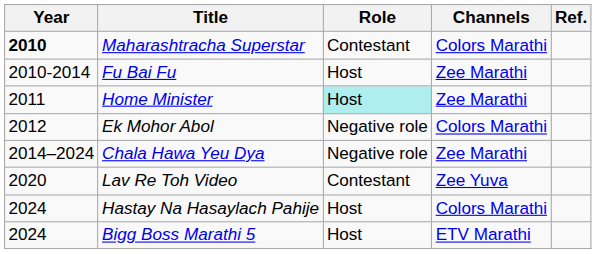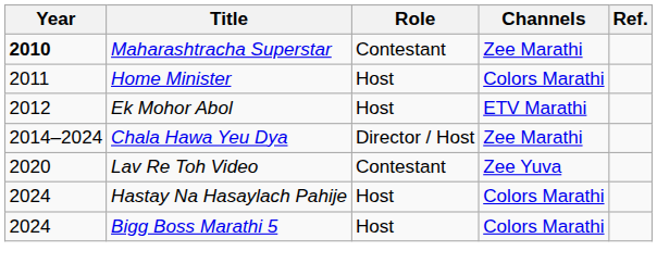Maharashtracha Superstar | Channels: Colors Marathi -> Zee Marathi
- row: 2010-2014 | Fu Bai Fu | Host | Zee Marathi
Home Minister | Role: paleturquoise background -> no background
Home Minister | Channels: Zee Marathi -> Colors Marathi
Ek Mohor Abol | Role: Negative role -> Host
Ek Mohor Abol | Channels: Colors Marathi -> ETV Marathi
Chala Hawa Yeu Dya | Role: Negative role -> Director / Host
Bigg Boss Marathi 5 | Channels: ETV Marathi -> Colors Marathi
